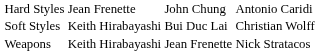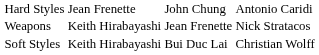rows swapped: Soft Styles <-> Weapons
